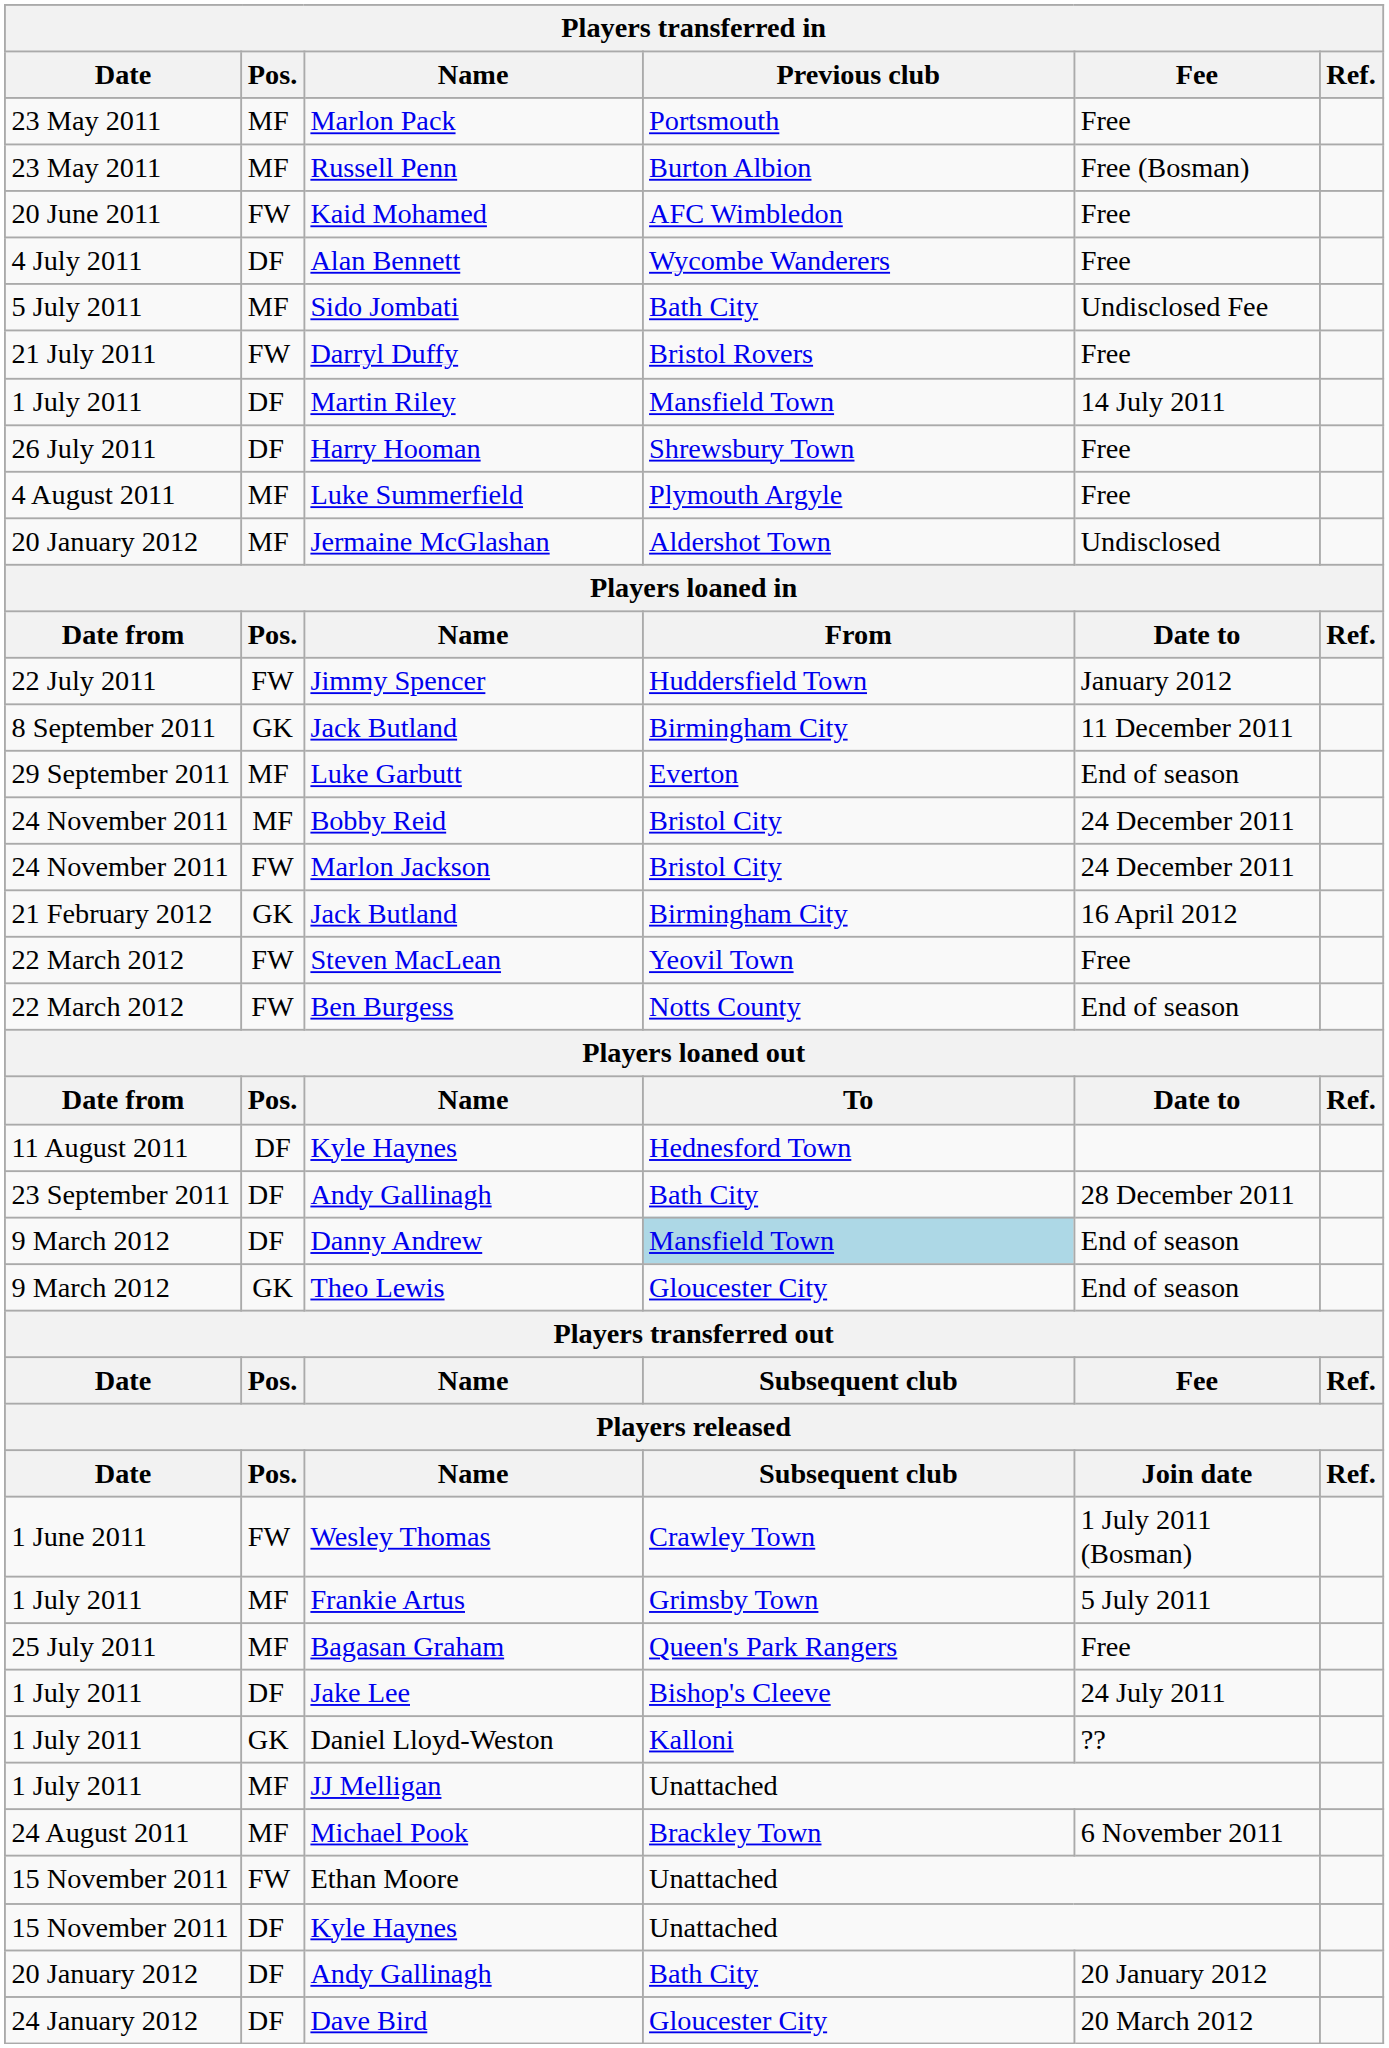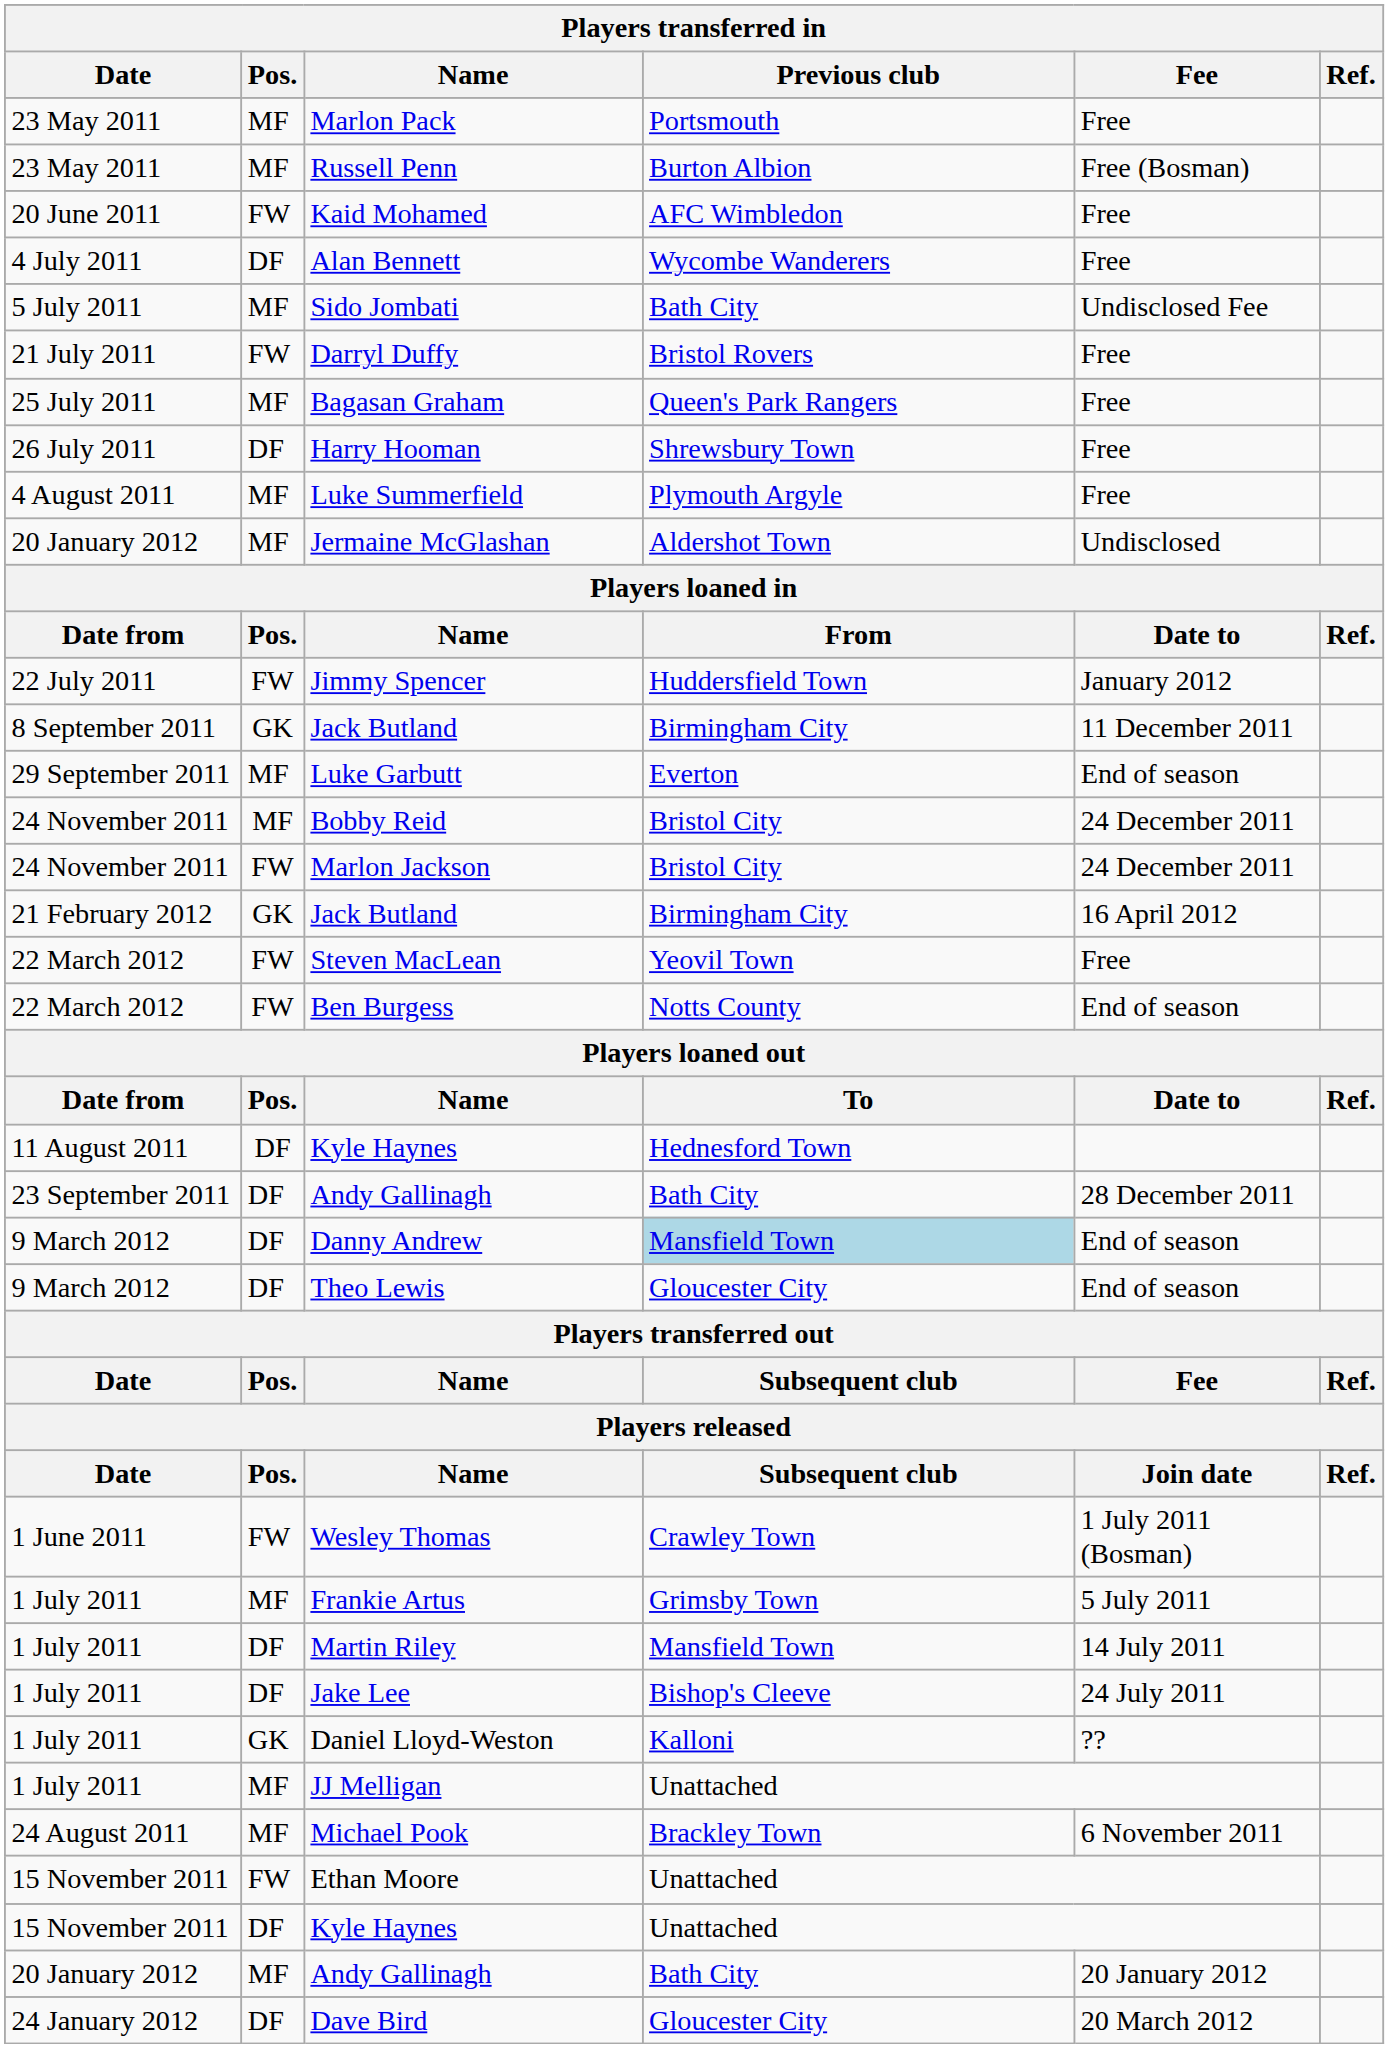rows swapped: Bagasan Graham <-> Martin Riley
Theo Lewis | Pos.: GK -> DF
20 January 2012 / Andy Gallinagh | Pos.: DF -> MF
